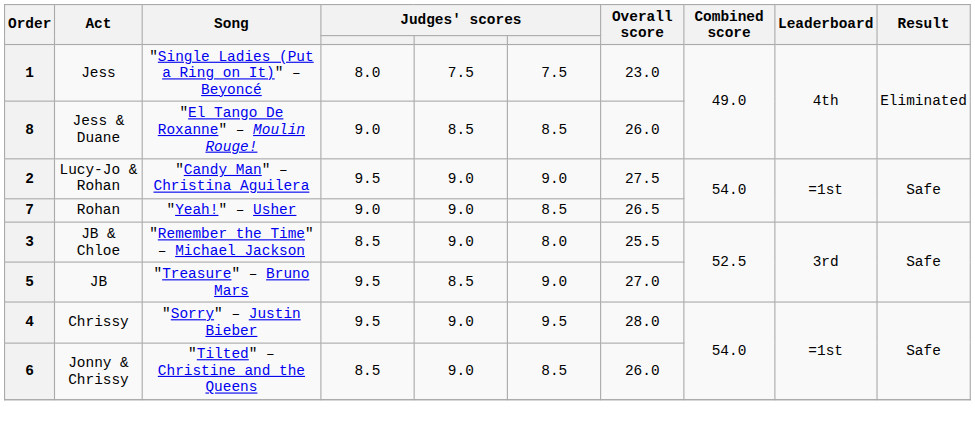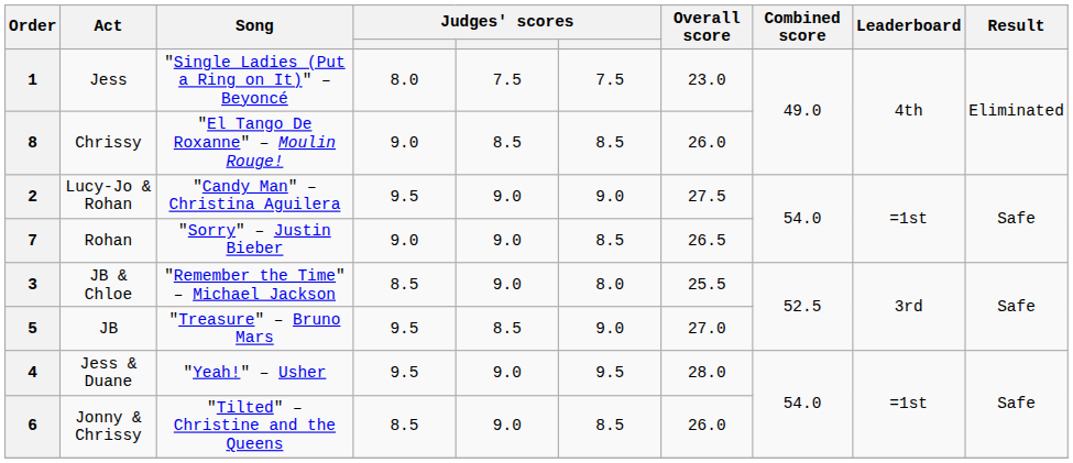8 | Act: Jess & Duane -> Chrissy
7 | Song: "Yeah!" – Usher -> "Sorry" – Justin Bieber
4 | Act: Chrissy -> Jess & Duane
4 | Song: "Sorry" – Justin Bieber -> "Yeah!" – Usher
